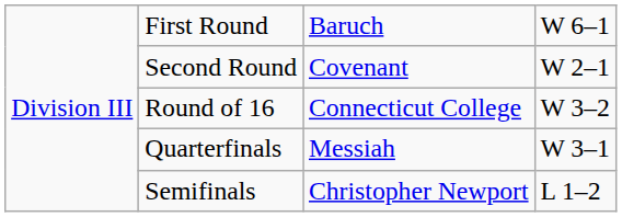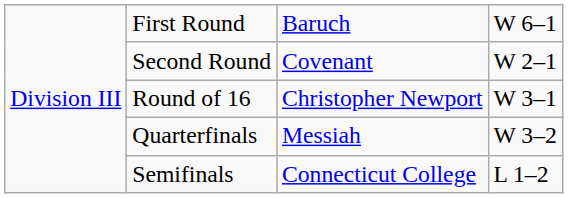Round of 16 | column 3: Connecticut College -> Christopher Newport
Round of 16 | column 4: W 3–2 -> W 3–1
Quarterfinals | column 4: W 3–1 -> W 3–2
Semifinals | column 3: Christopher Newport -> Connecticut College
